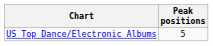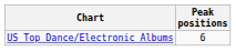US Top Dance/Electronic Albums | Peak positions: 5 -> 6
